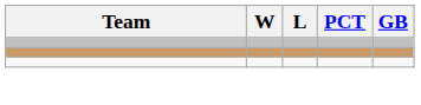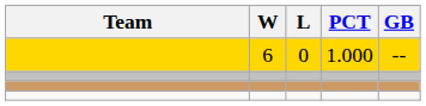+ row: 6 | 0 | 1.000 | --
